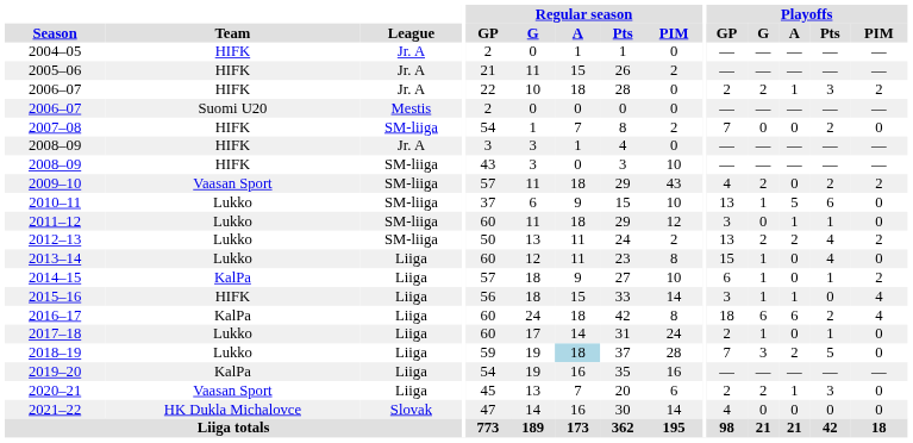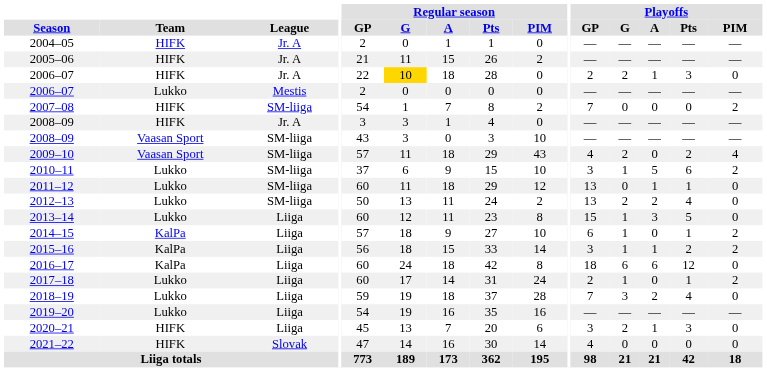2006–07 / Jr. A | Regular season / G: no background -> gold background
2006–07 / Jr. A | Playoffs / PIM: 2 -> 0
2006–07 / Mestis | Team: Suomi U20 -> Lukko
2007–08 | Playoffs / Pts: 2 -> 0
2007–08 | Playoffs / PIM: 0 -> 2
2008–09 / SM-liiga | Team: HIFK -> Vaasan Sport
2009–10 | Playoffs / PIM: 2 -> 4
2010–11 | Playoffs / GP: 13 -> 3
2010–11 | Playoffs / PIM: 0 -> 2
2011–12 | Playoffs / GP: 3 -> 13
2012–13 | Playoffs / PIM: 2 -> 0
2013–14 | Playoffs / A: 0 -> 3
2013–14 | Playoffs / Pts: 4 -> 5
2015–16 | Team: HIFK -> KalPa
2015–16 | Playoffs / Pts: 0 -> 2
2015–16 | Playoffs / PIM: 4 -> 2
2016–17 | Playoffs / Pts: 2 -> 12
2016–17 | Playoffs / PIM: 4 -> 0
2017–18 | Playoffs / PIM: 0 -> 2
2018–19 | Regular season / A: lightblue background -> no background
2018–19 | Playoffs / Pts: 5 -> 4
2019–20 | Team: KalPa -> Lukko
2020–21 | Team: Vaasan Sport -> HIFK
2020–21 | Playoffs / GP: 2 -> 3
2021–22 | Team: HK Dukla Michalovce -> HIFK
